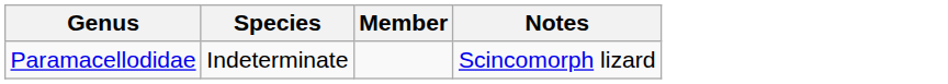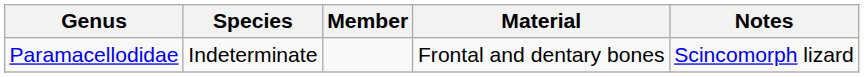+ column: Material | Frontal and dentary bones
